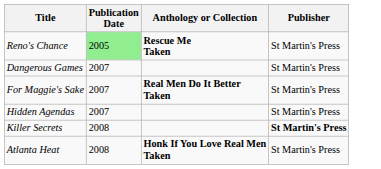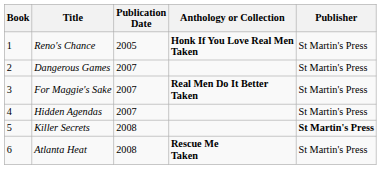+ column: Book | 1 | 2 | 3 | 4 | 5 | 6
Reno's Chance | Publication Date: lightgreen background -> no background
Reno's Chance | Anthology or Collection: Rescue Me Taken -> Honk If You Love Real Men Taken
Atlanta Heat | Anthology or Collection: Honk If You Love Real Men Taken -> Rescue Me Taken
